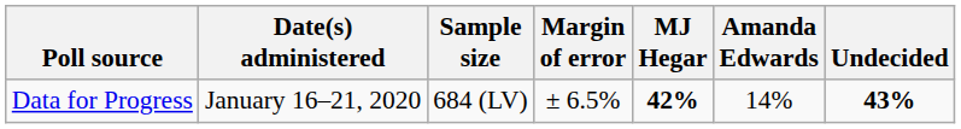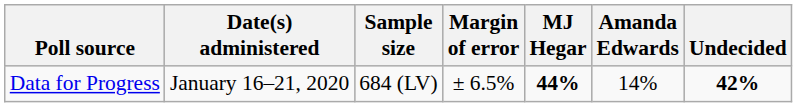Data for Progress | MJ Hegar: 42% -> 44%
Data for Progress | Undecided: 43% -> 42%
